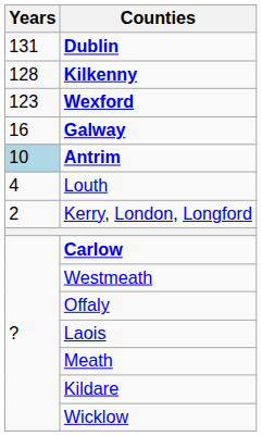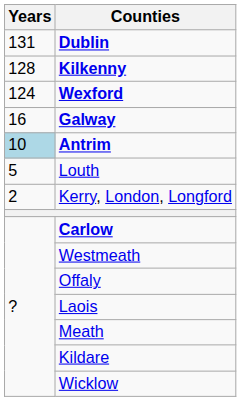Wexford | Years: 123 -> 124
Louth | Years: 4 -> 5
